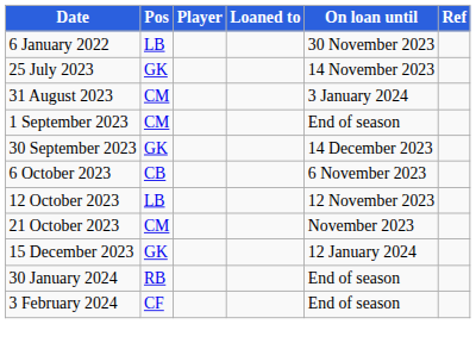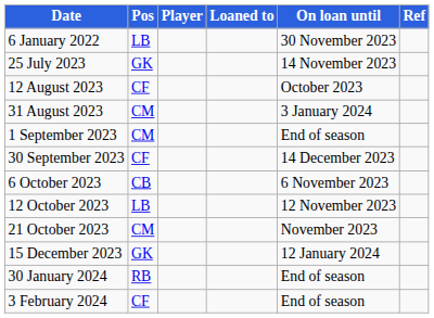+ row: 12 August 2023 | CF | October 2023
30 September 2023 | Pos: GK -> CF
